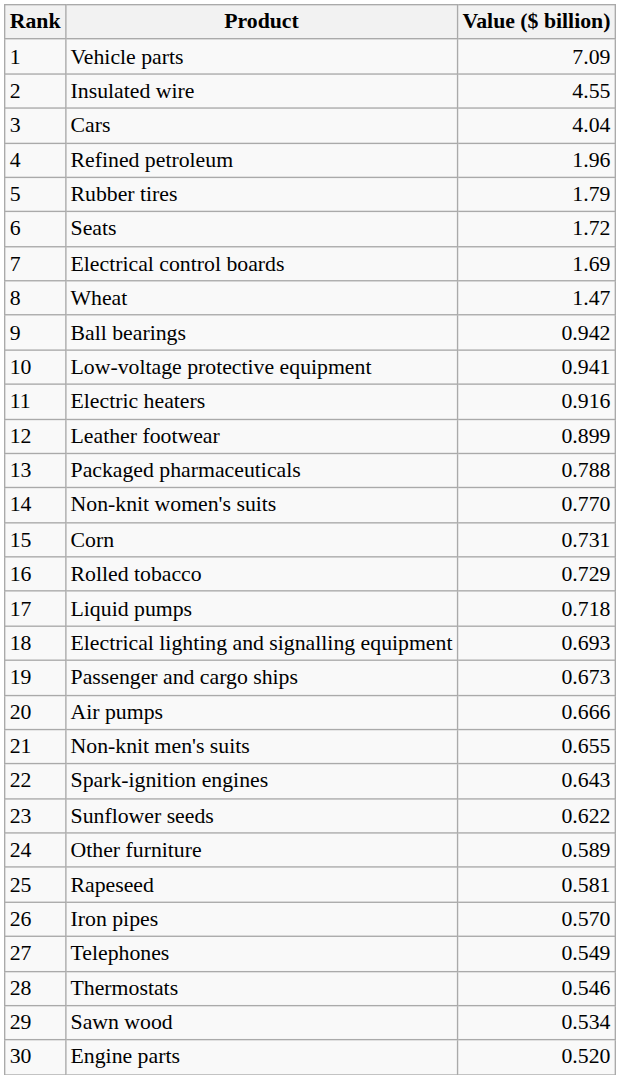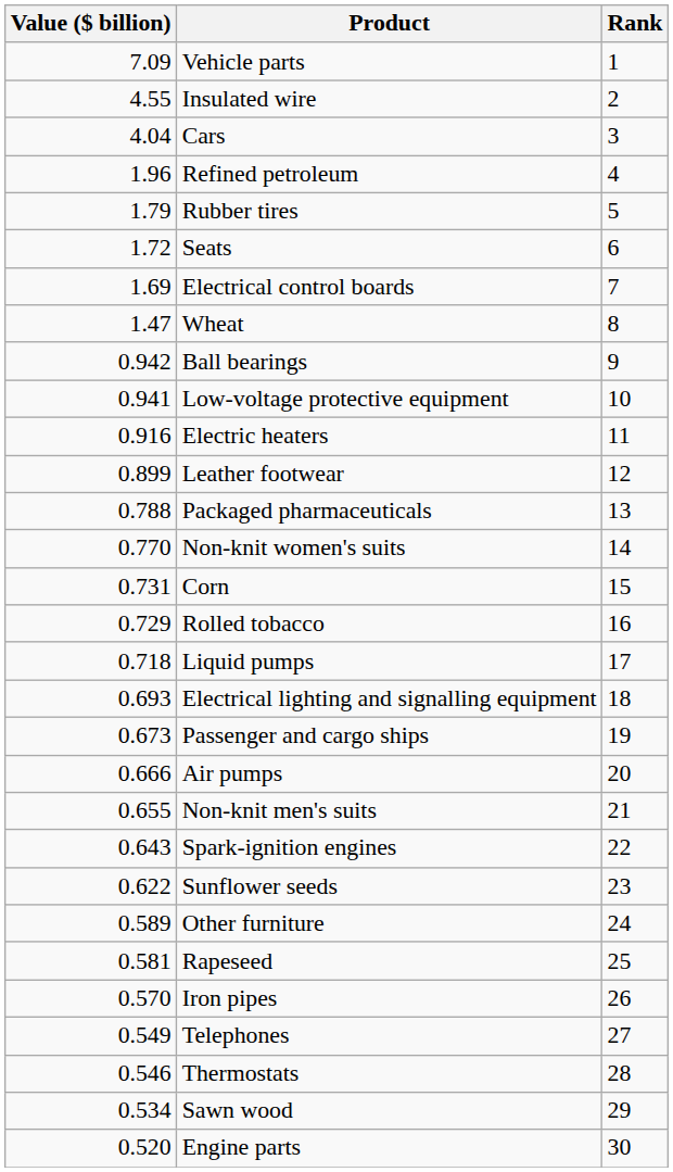columns swapped: Rank <-> Value ($ billion)
